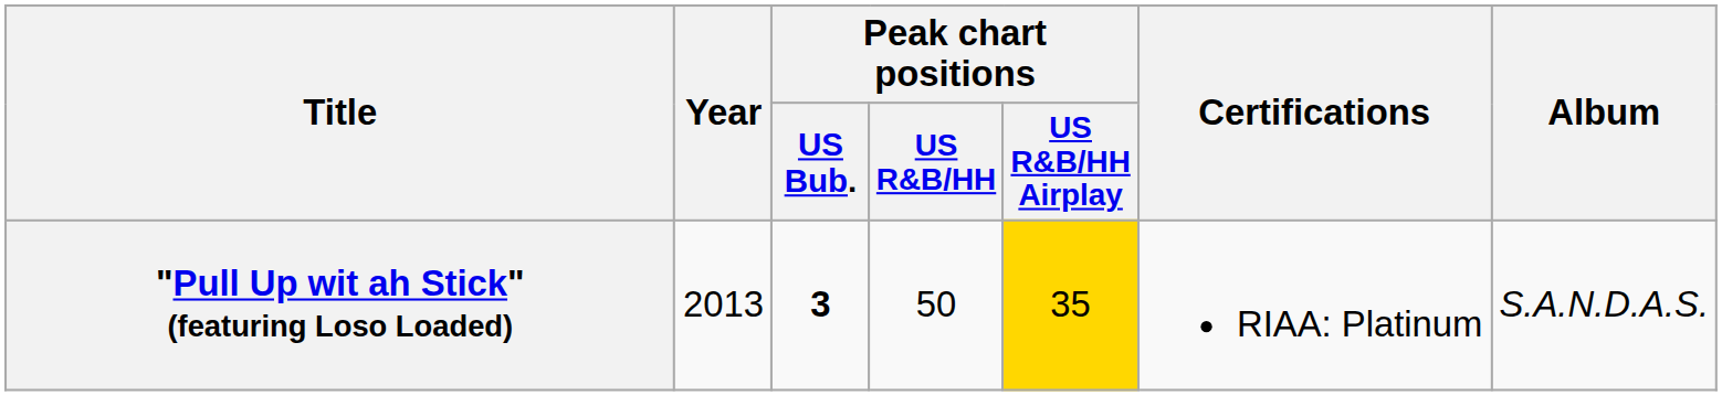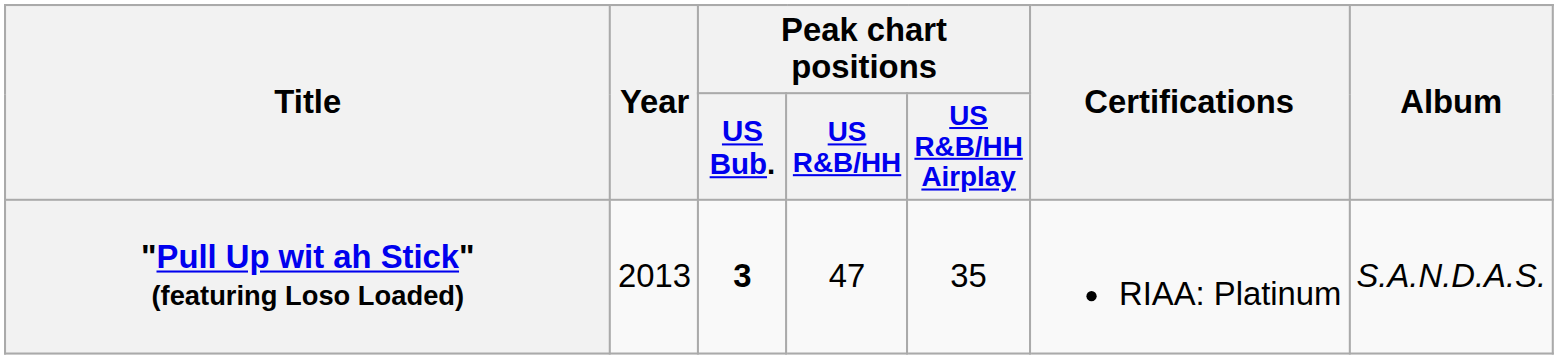"Pull Up wit ah Stick" (featuring Loso Loaded) | Peak chart positions / US R&B/HH: 50 -> 47
"Pull Up wit ah Stick" (featuring Loso Loaded) | Peak chart positions / US R&B/HH Airplay: gold background -> no background
